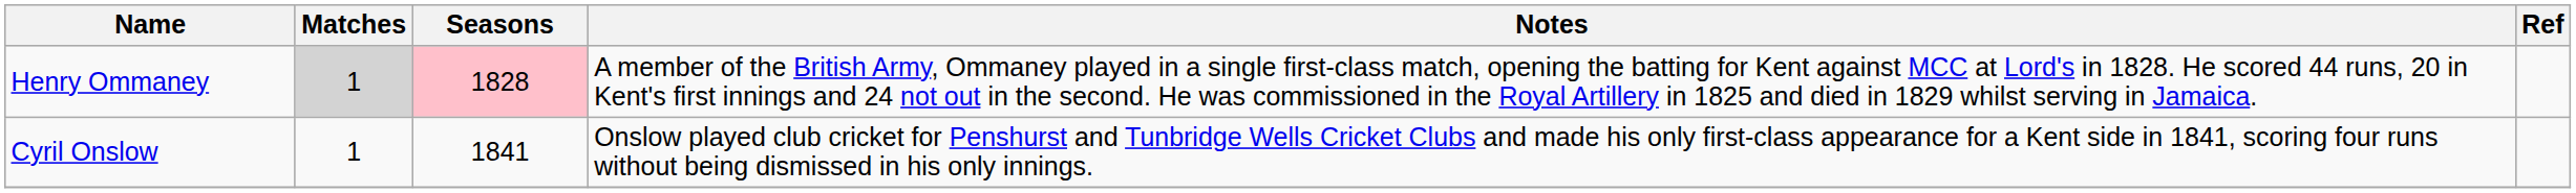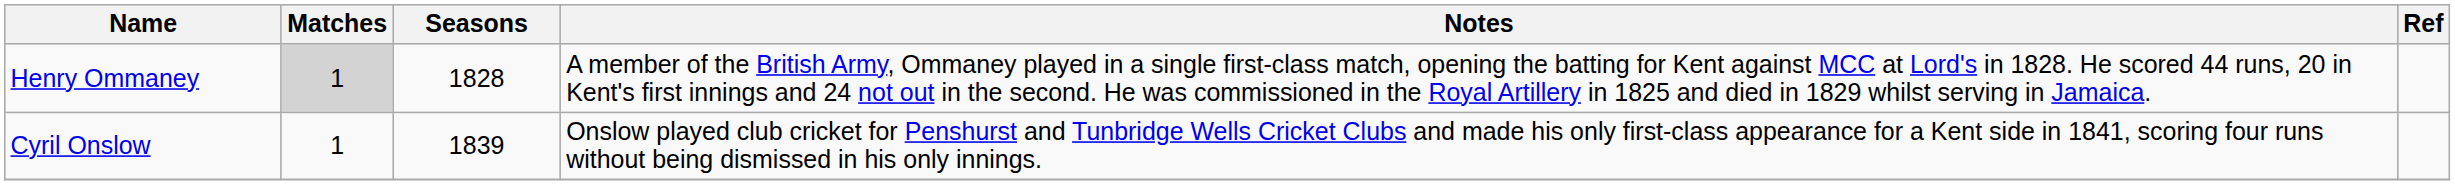Henry Ommaney | Seasons: pink background -> no background
Cyril Onslow | Seasons: 1841 -> 1839
